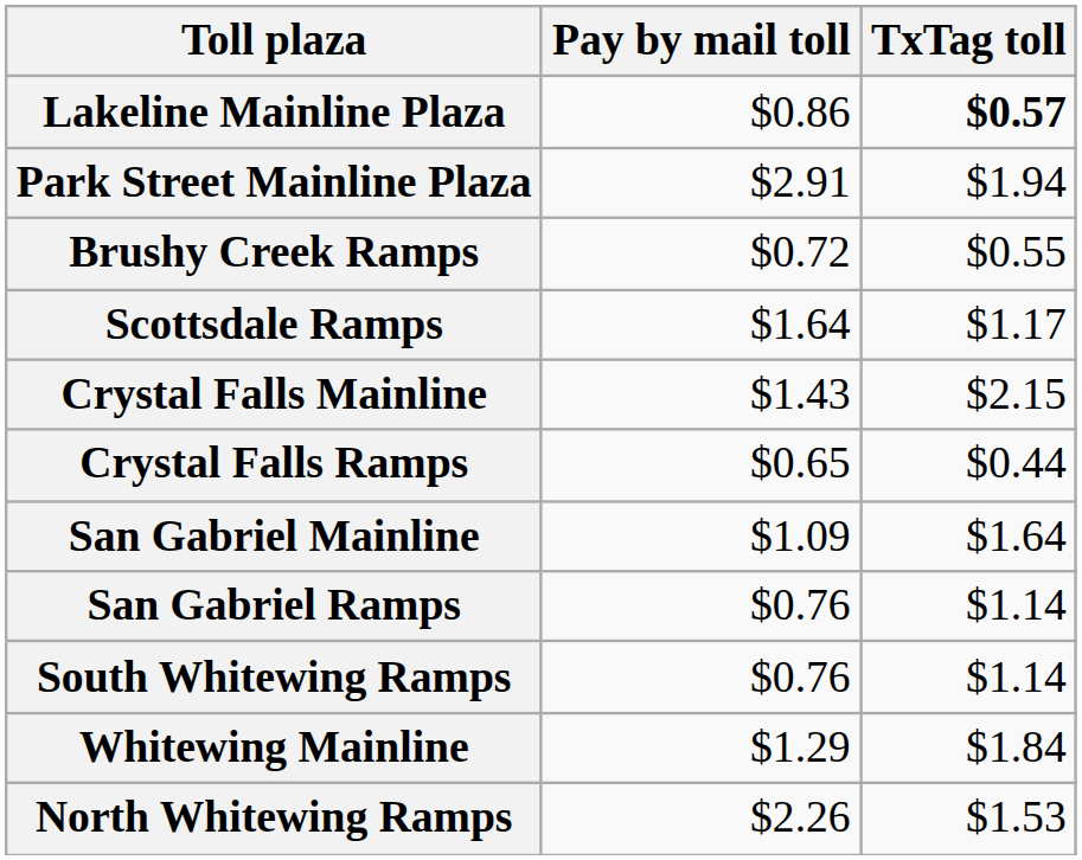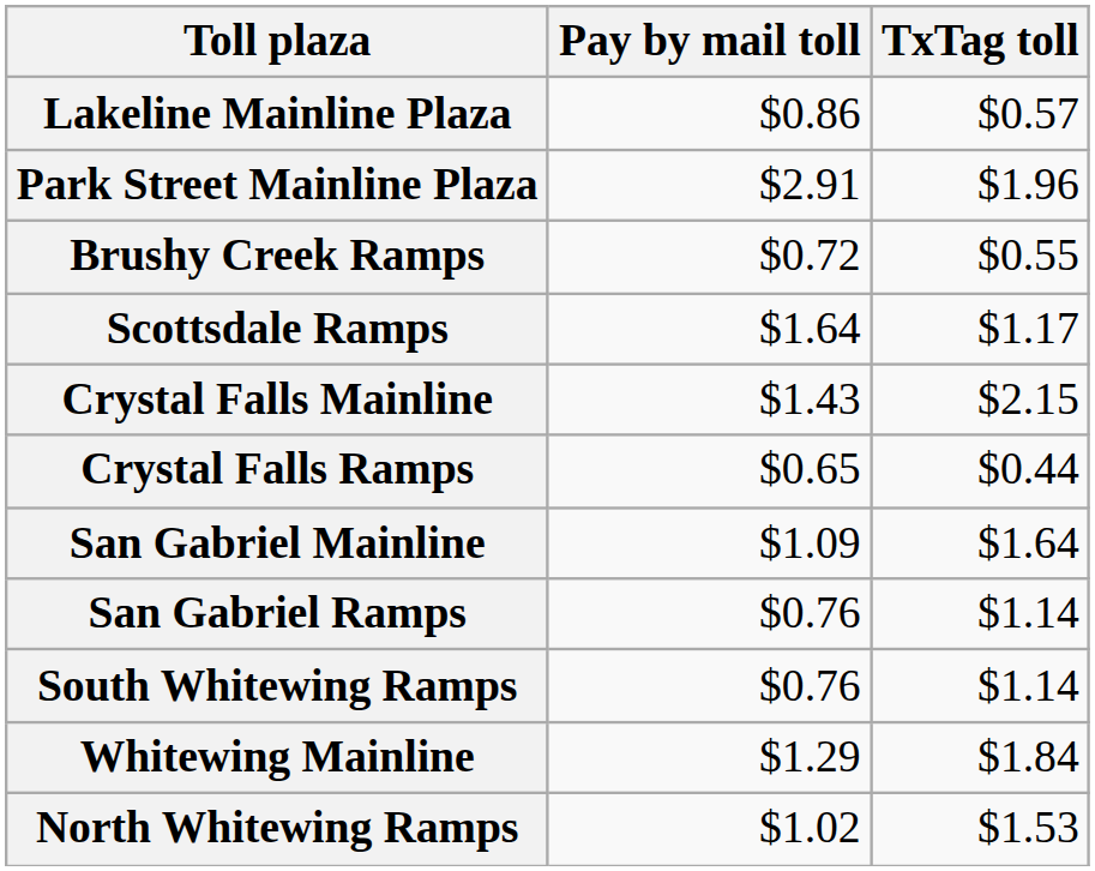Lakeline Mainline Plaza | TxTag toll: bold -> normal
Park Street Mainline Plaza | TxTag toll: $1.94 -> $1.96
North Whitewing Ramps | Pay by mail toll: $2.26 -> $1.02
